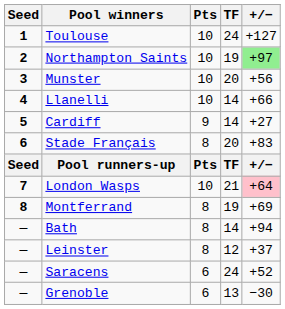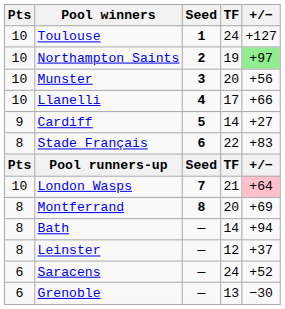columns swapped: Seed <-> Pts
Llanelli | TF: 14 -> 17
Stade Français | TF: 20 -> 22
Montferrand | TF: 19 -> 20
